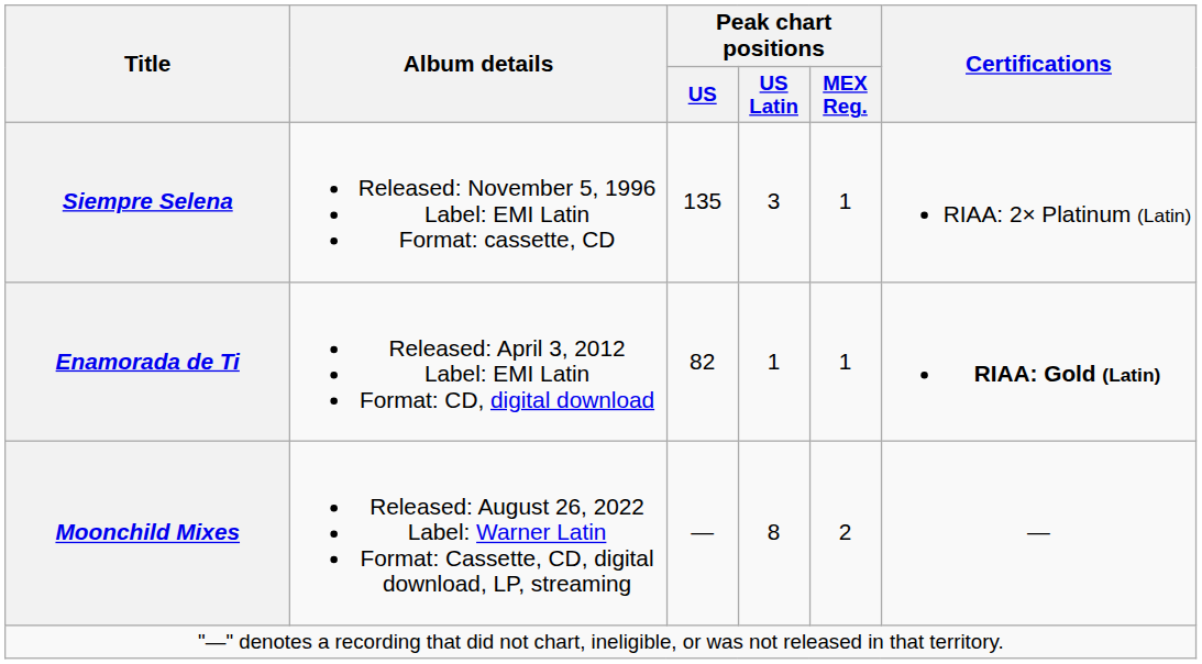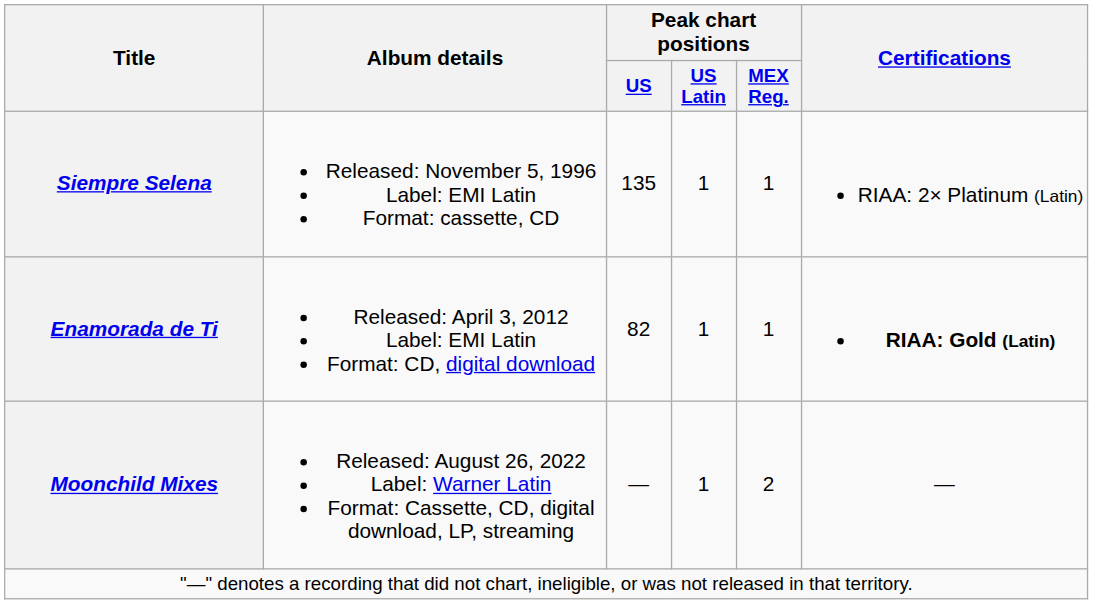Siempre Selena | Peak chart positions / US Latin: 3 -> 1
Moonchild Mixes | Peak chart positions / US Latin: 8 -> 1
